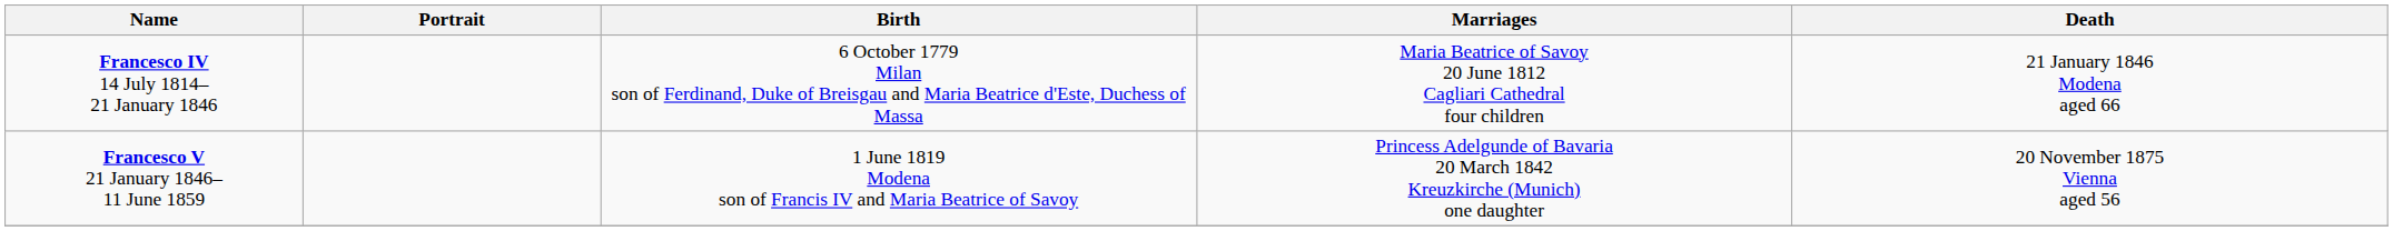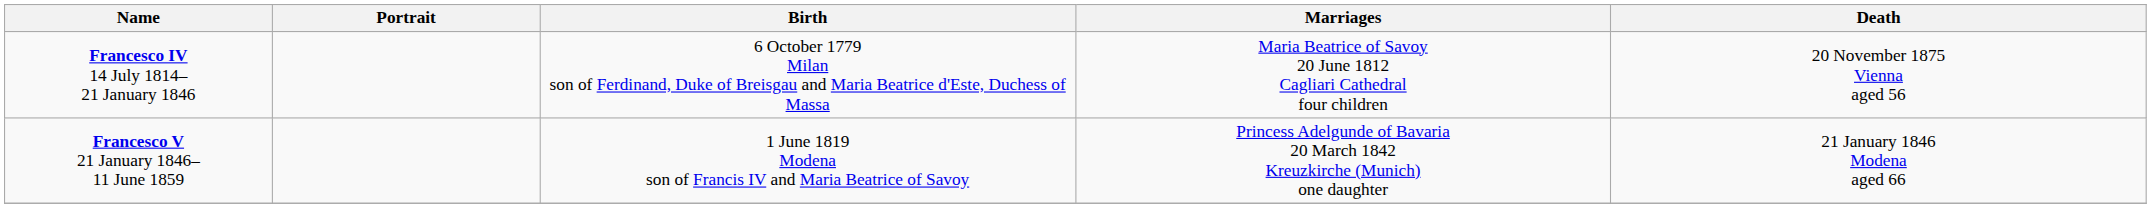Francesco IV 14 July 1814– 21 January 1846 | Death: 21 January 1846 Modena aged 66 -> 20 November 1875 Vienna aged 56
Francesco V 21 January 1846– 11 June 1859 | Death: 20 November 1875 Vienna aged 56 -> 21 January 1846 Modena aged 66
